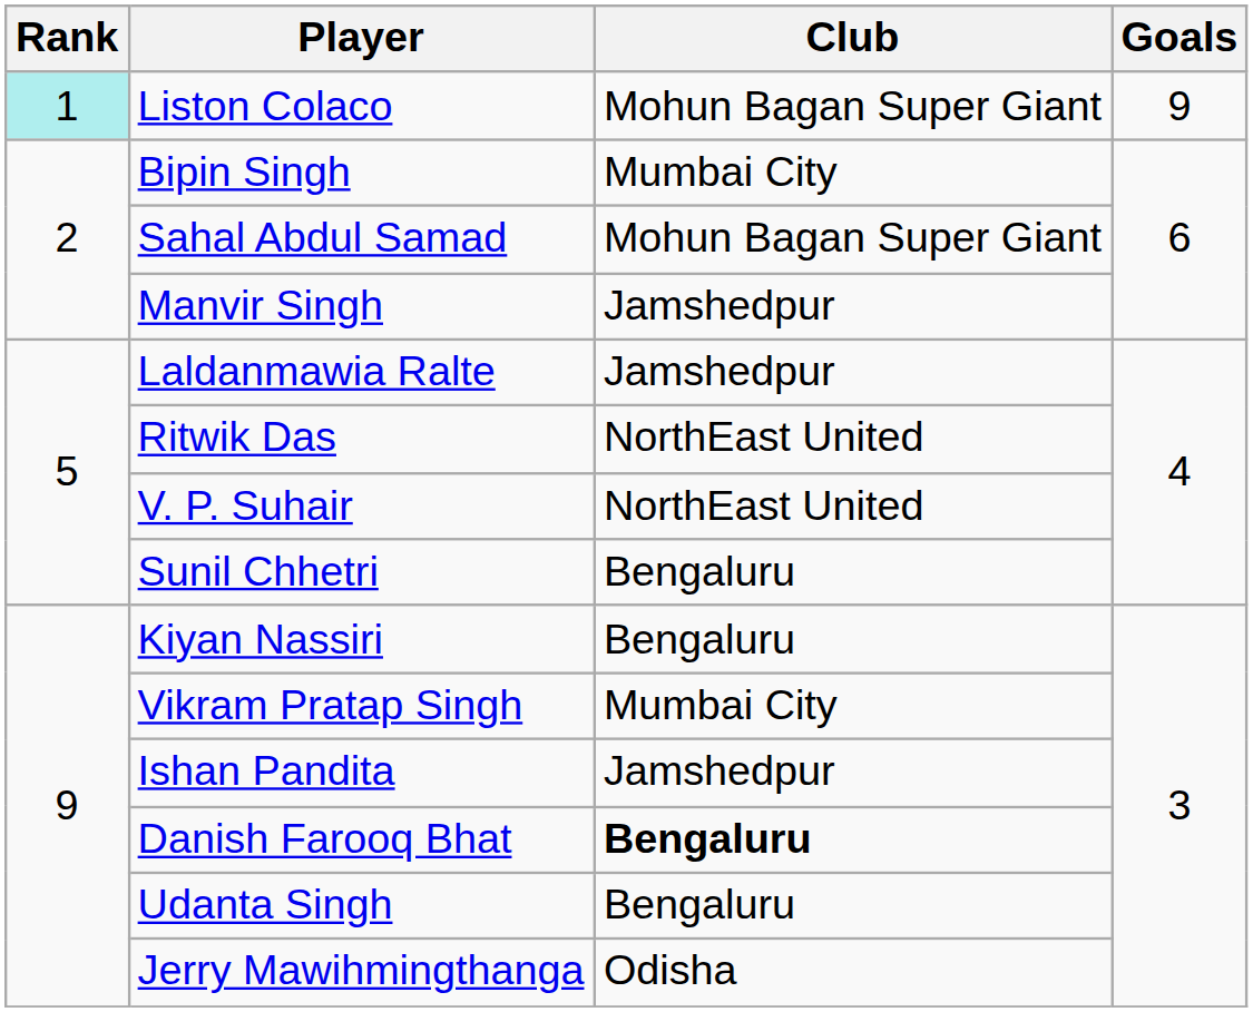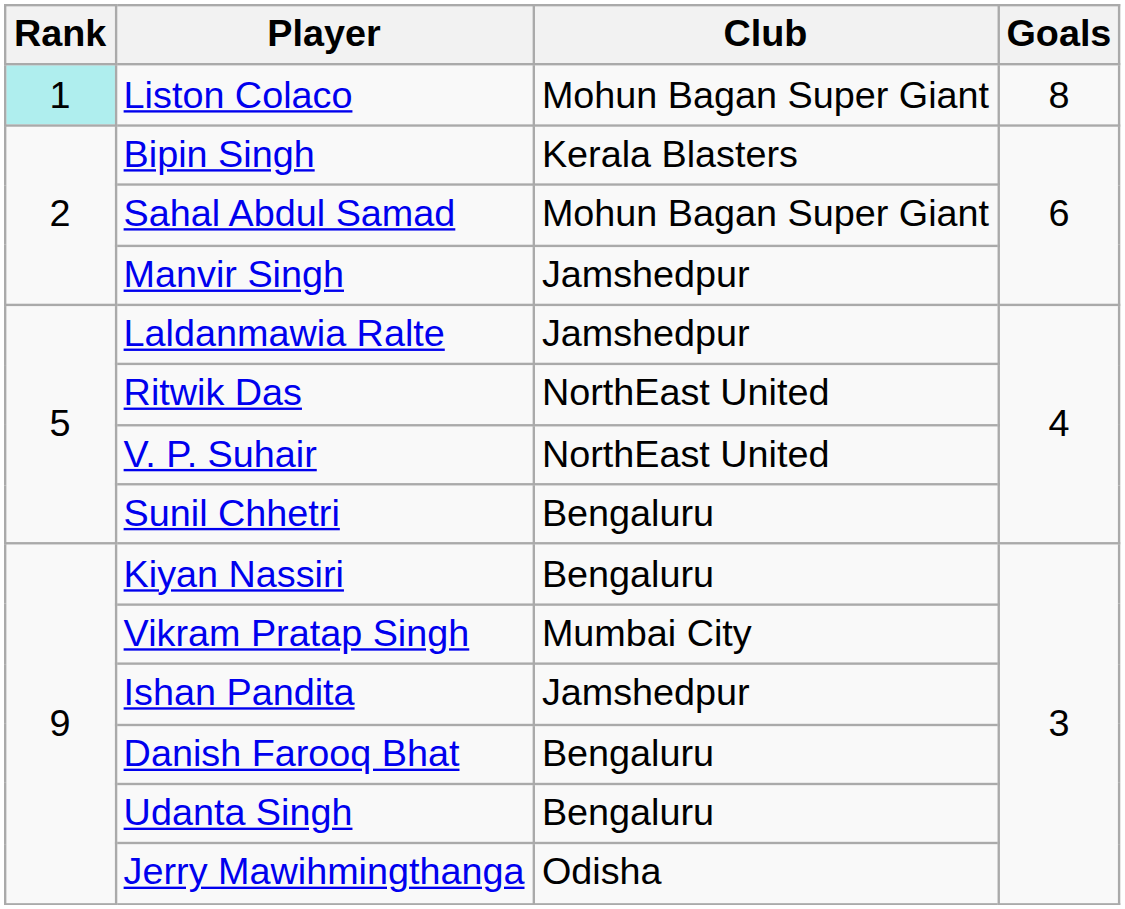Liston Colaco | Goals: 9 -> 8
Bipin Singh | Club: Mumbai City -> Kerala Blasters
Danish Farooq Bhat | Club: bold -> normal
